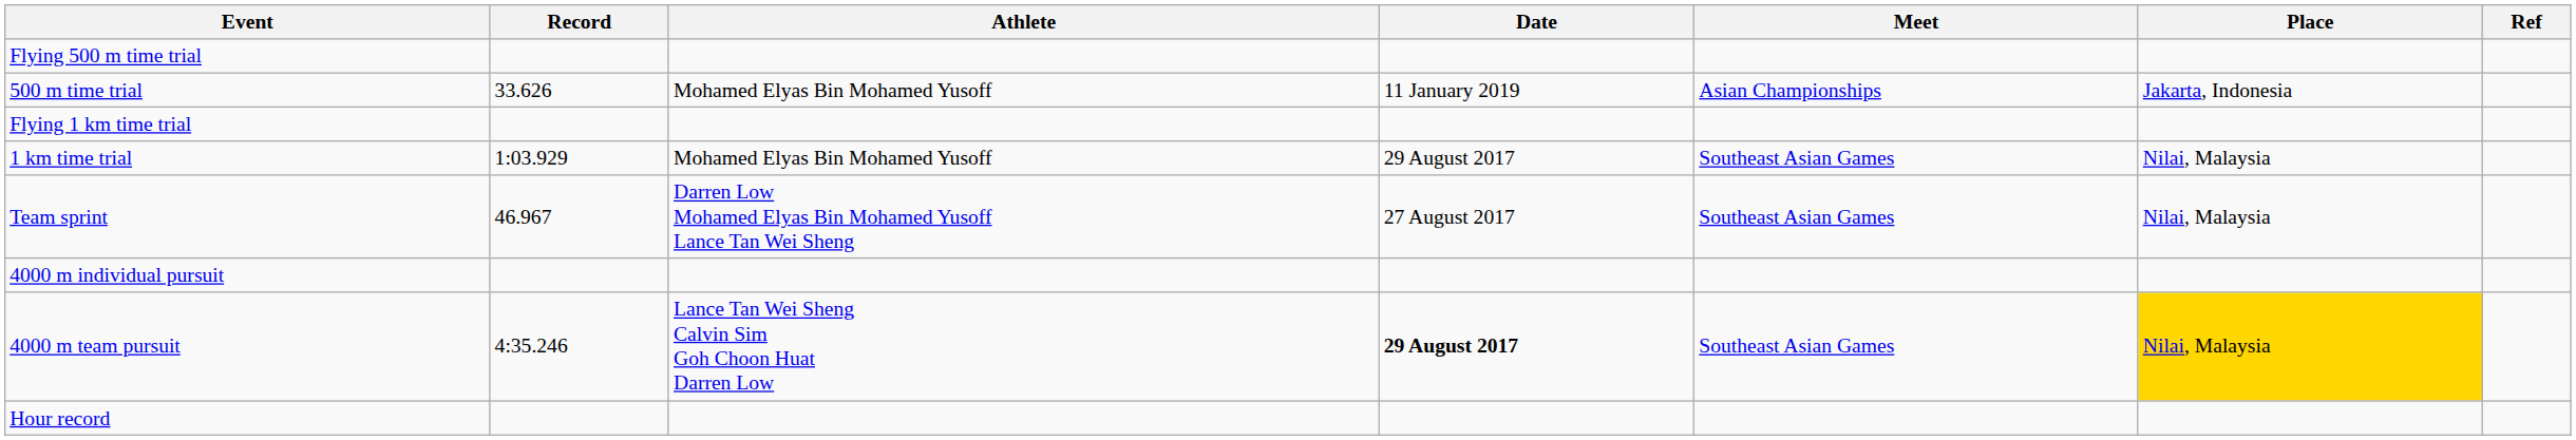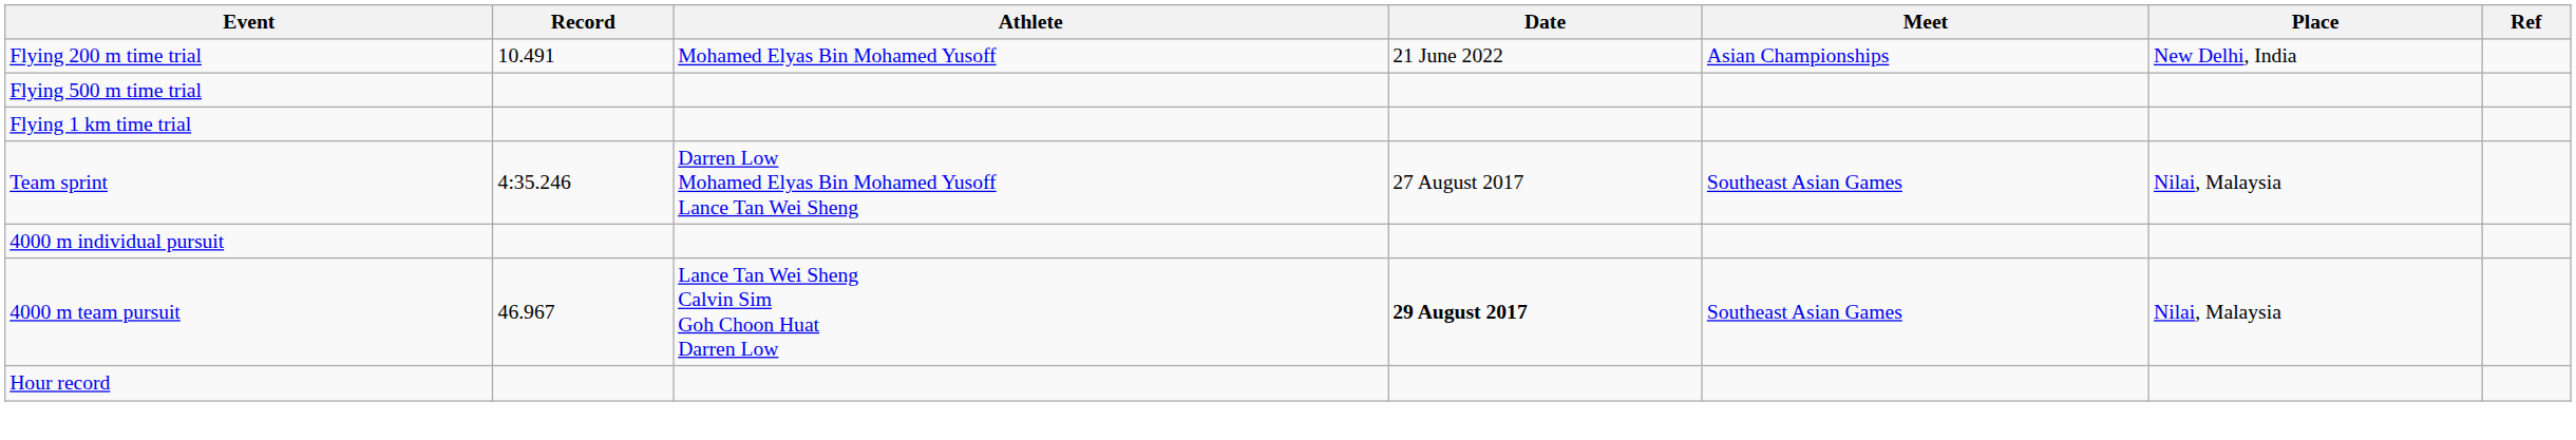+ row: Flying 200 m time trial | 10.491 | Mohamed Elyas Bin Mohamed Yusoff | 21 June 2022 | Asian Championships | New Delhi, India
- row: 500 m time trial | 33.626 | Mohamed Elyas Bin Mohamed Yusoff | 11 January 2019 | Asian Championships | Jakarta, Indonesia
- row: 1 km time trial | 1:03.929 | Mohamed Elyas Bin Mohamed Yusoff | 29 August 2017 | Southeast Asian Games | Nilai, Malaysia
Team sprint | Record: 46.967 -> 4:35.246
4000 m team pursuit | Record: 4:35.246 -> 46.967
4000 m team pursuit | Place: gold background -> no background
